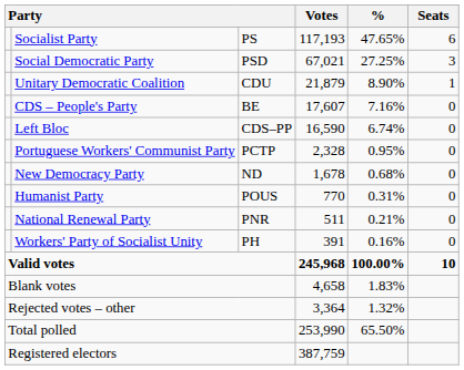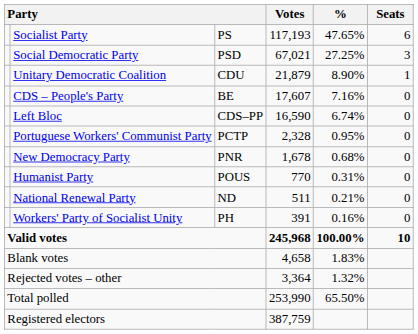New Democracy Party | column 3: ND -> PNR
National Renewal Party | column 3: PNR -> ND
